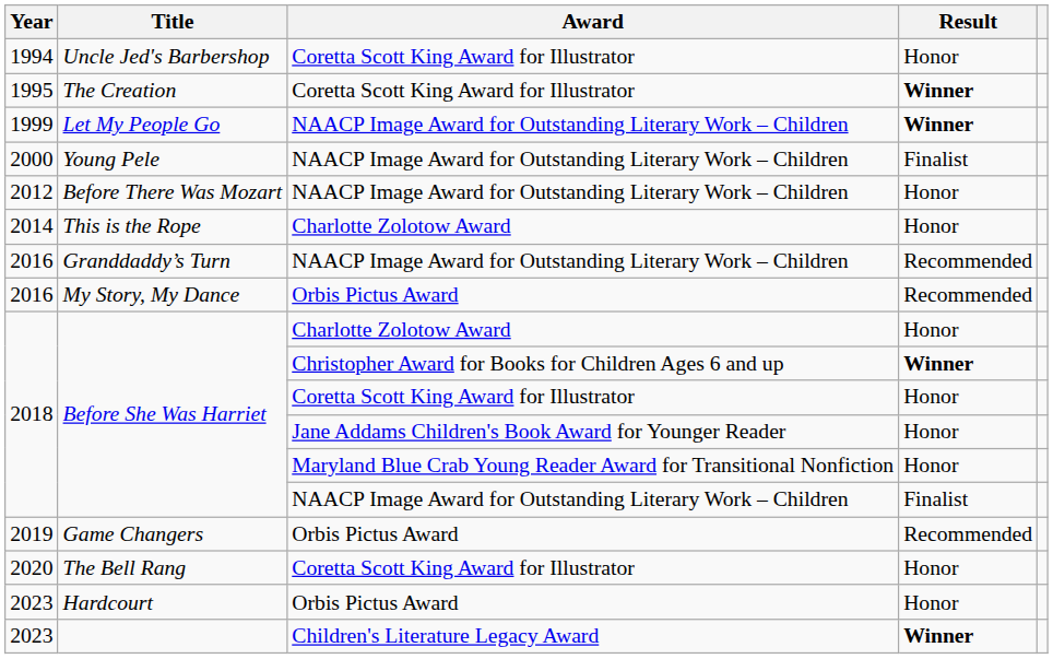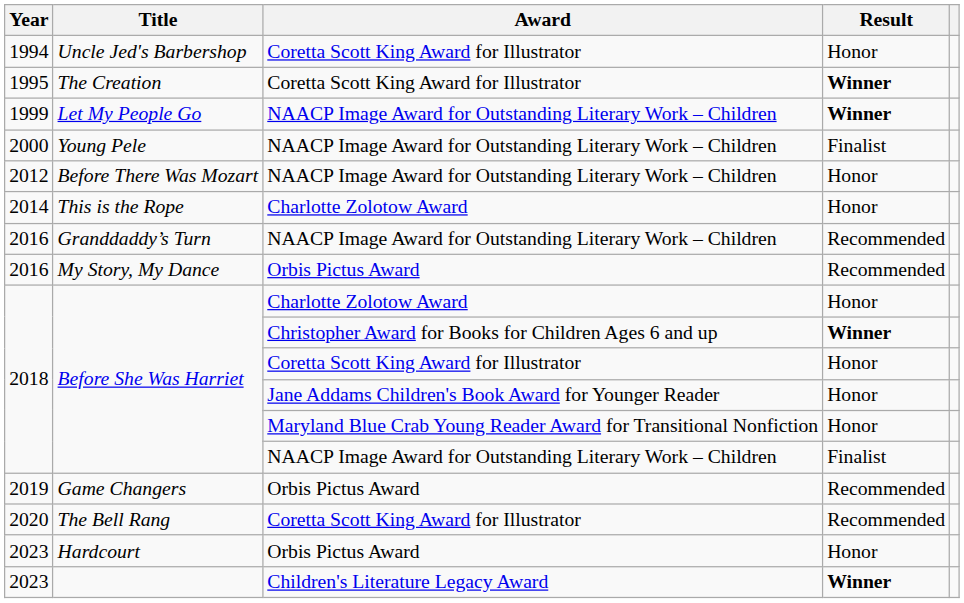The Bell Rang | Result: Honor -> Recommended
